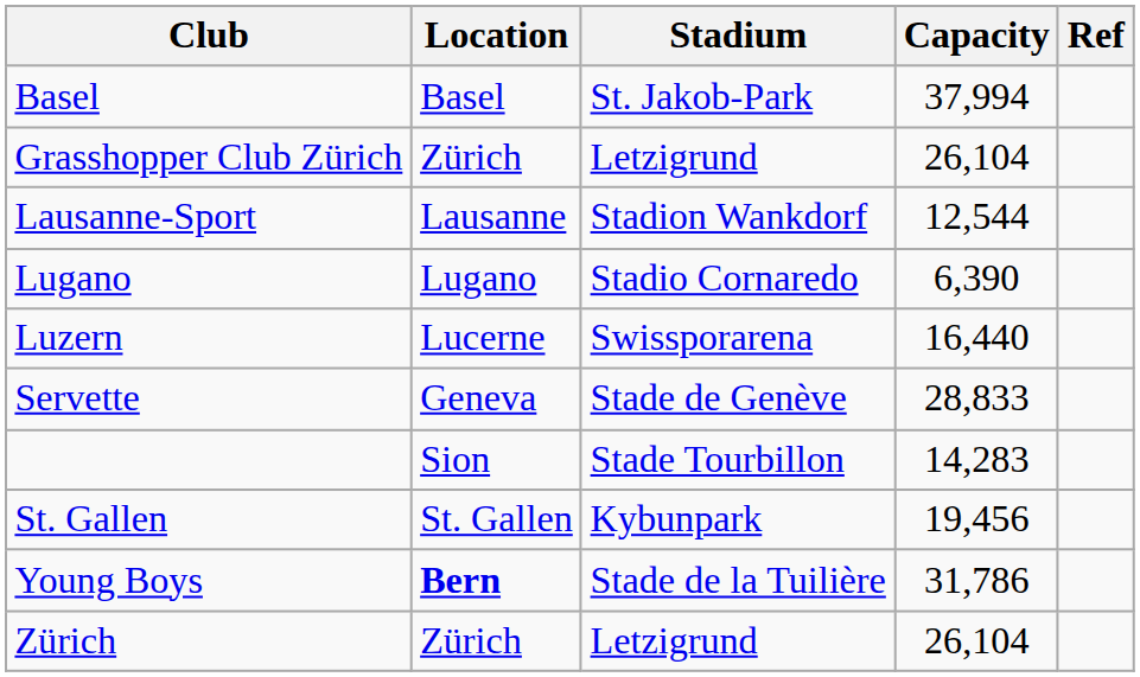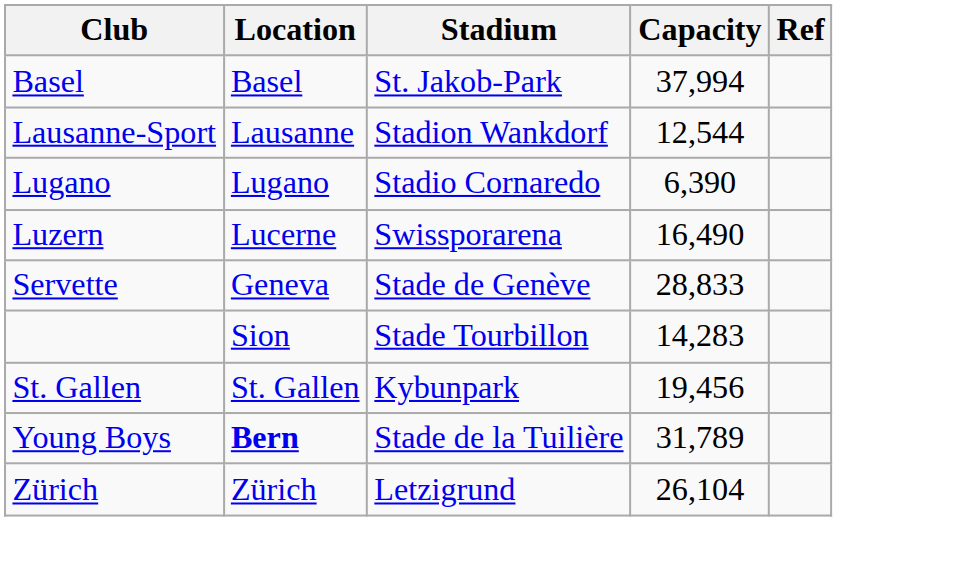- row: Grasshopper Club Zürich | Zürich | Letzigrund | 26,104
Luzern | Capacity: 16,440 -> 16,490
Young Boys | Capacity: 31,786 -> 31,789
